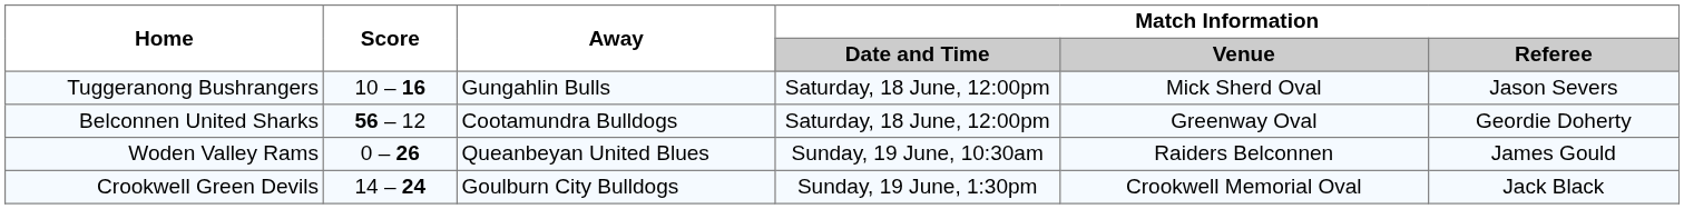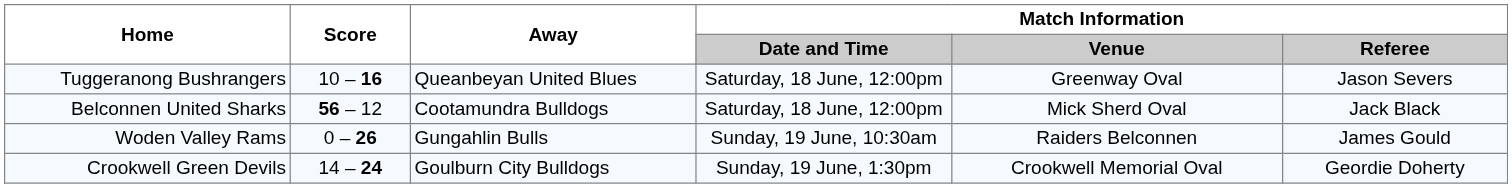Tuggeranong Bushrangers | Away: Gungahlin Bulls -> Queanbeyan United Blues
Tuggeranong Bushrangers | Match Information / Venue: Mick Sherd Oval -> Greenway Oval
Belconnen United Sharks | Match Information / Venue: Greenway Oval -> Mick Sherd Oval
Belconnen United Sharks | Match Information / Referee: Geordie Doherty -> Jack Black
Woden Valley Rams | Away: Queanbeyan United Blues -> Gungahlin Bulls
Crookwell Green Devils | Match Information / Referee: Jack Black -> Geordie Doherty
